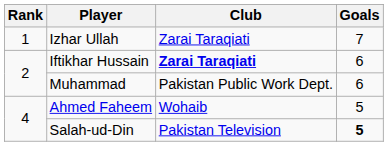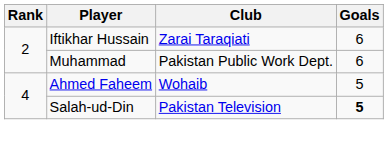- row: 1 | Izhar Ullah | Zarai Taraqiati | 7
Iftikhar Hussain | Club: bold -> normal
